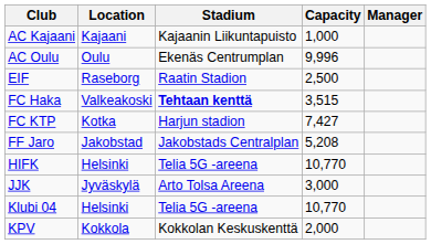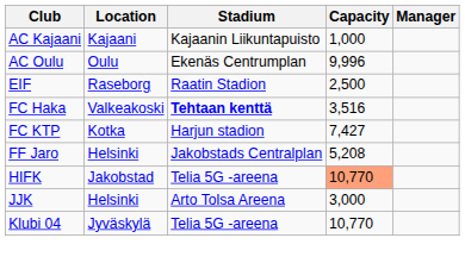FC Haka | Capacity: 3,515 -> 3,516
FF Jaro | Location: Jakobstad -> Helsinki
HIFK | Location: Helsinki -> Jakobstad
HIFK | Capacity: no background -> lightsalmon background
JJK | Location: Jyväskylä -> Helsinki
Klubi 04 | Location: Helsinki -> Jyväskylä
- row: KPV | Kokkola | Kokkolan Keskuskenttä | 2,000
